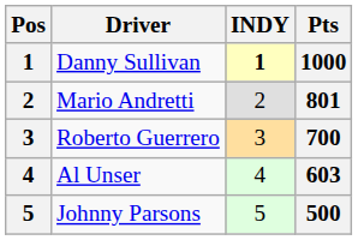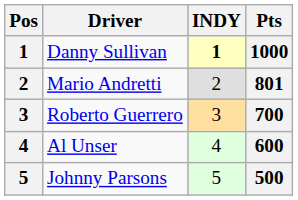Al Unser | Pts: 603 -> 600
